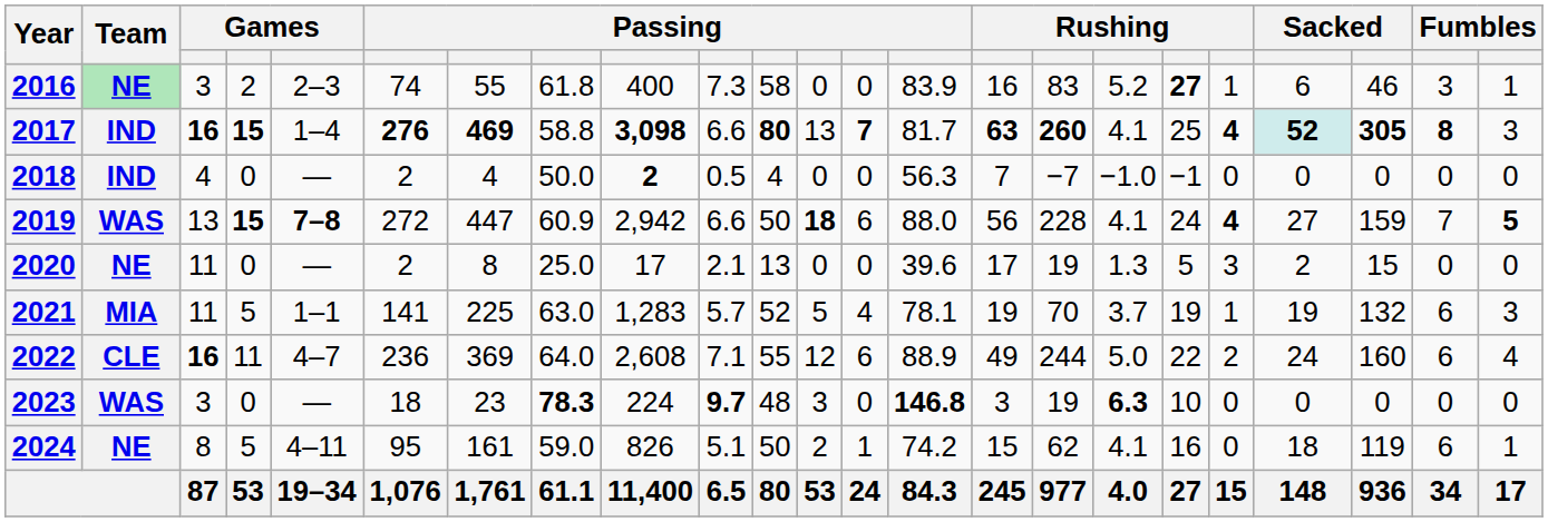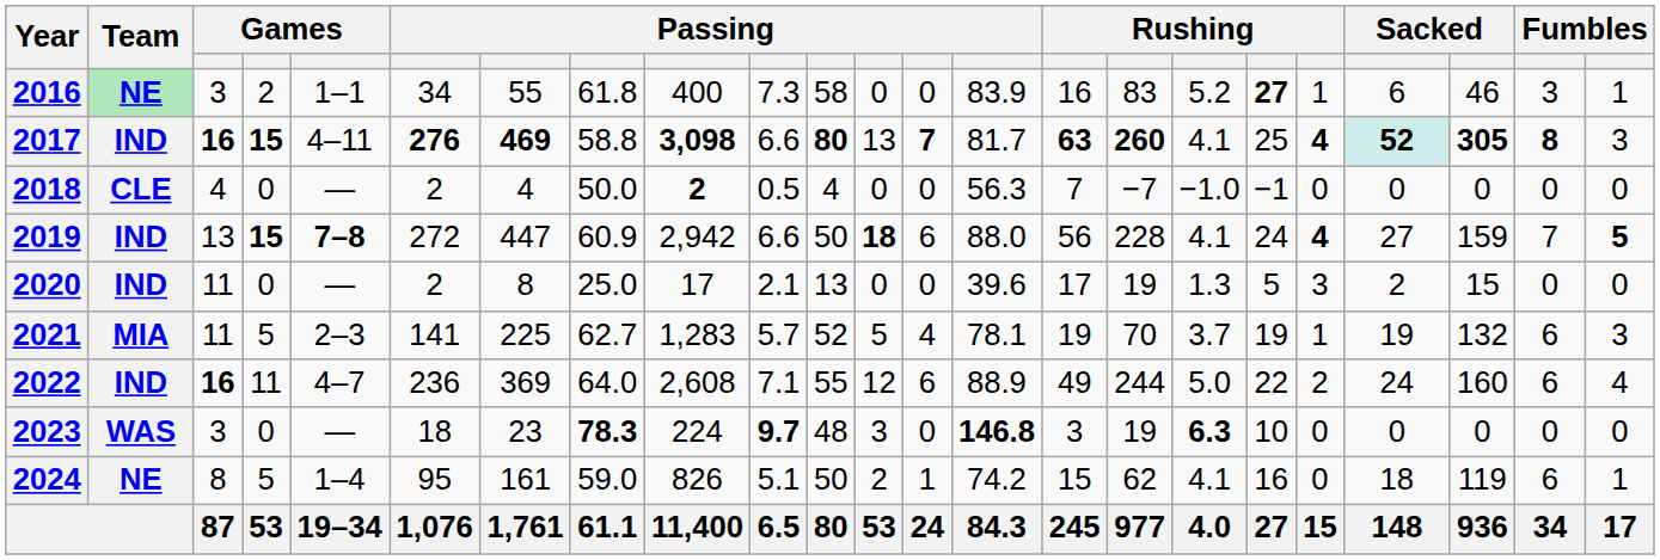2016 | column 5: 2–3 -> 1–1
2016 | column 6: 74 -> 34
2017 | column 5: 1–4 -> 4–11
2018 | Team: IND -> CLE
2019 | Team: WAS -> IND
2020 | Team: NE -> IND
2021 | column 5: 1–1 -> 2–3
2021 | column 8: 63.0 -> 62.7
2022 | Team: CLE -> IND
2024 | column 5: 4–11 -> 1–4
